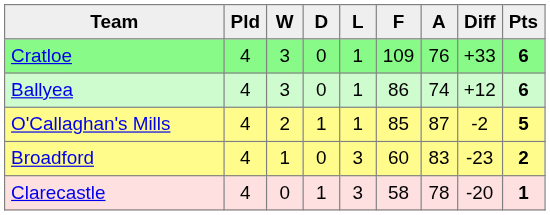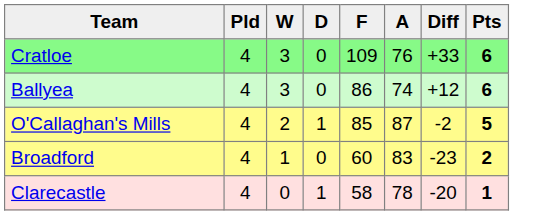- column: L | 1 | 1 | 1 | 3 | 3
